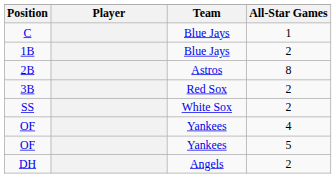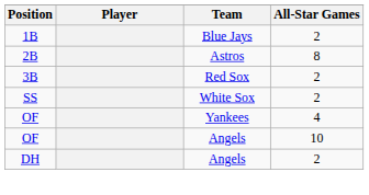- row: C | Blue Jays | 1
- row: OF | Yankees | 5
+ row: OF | Angels | 10
